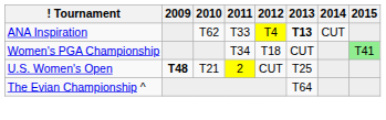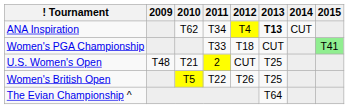ANA Inspiration | 2011: T33 -> T34
Women's PGA Championship | 2011: T34 -> T33
U.S. Women's Open | 2009: bold -> normal
+ row: Women's British Open | T5 | T22 | T26 | T25
